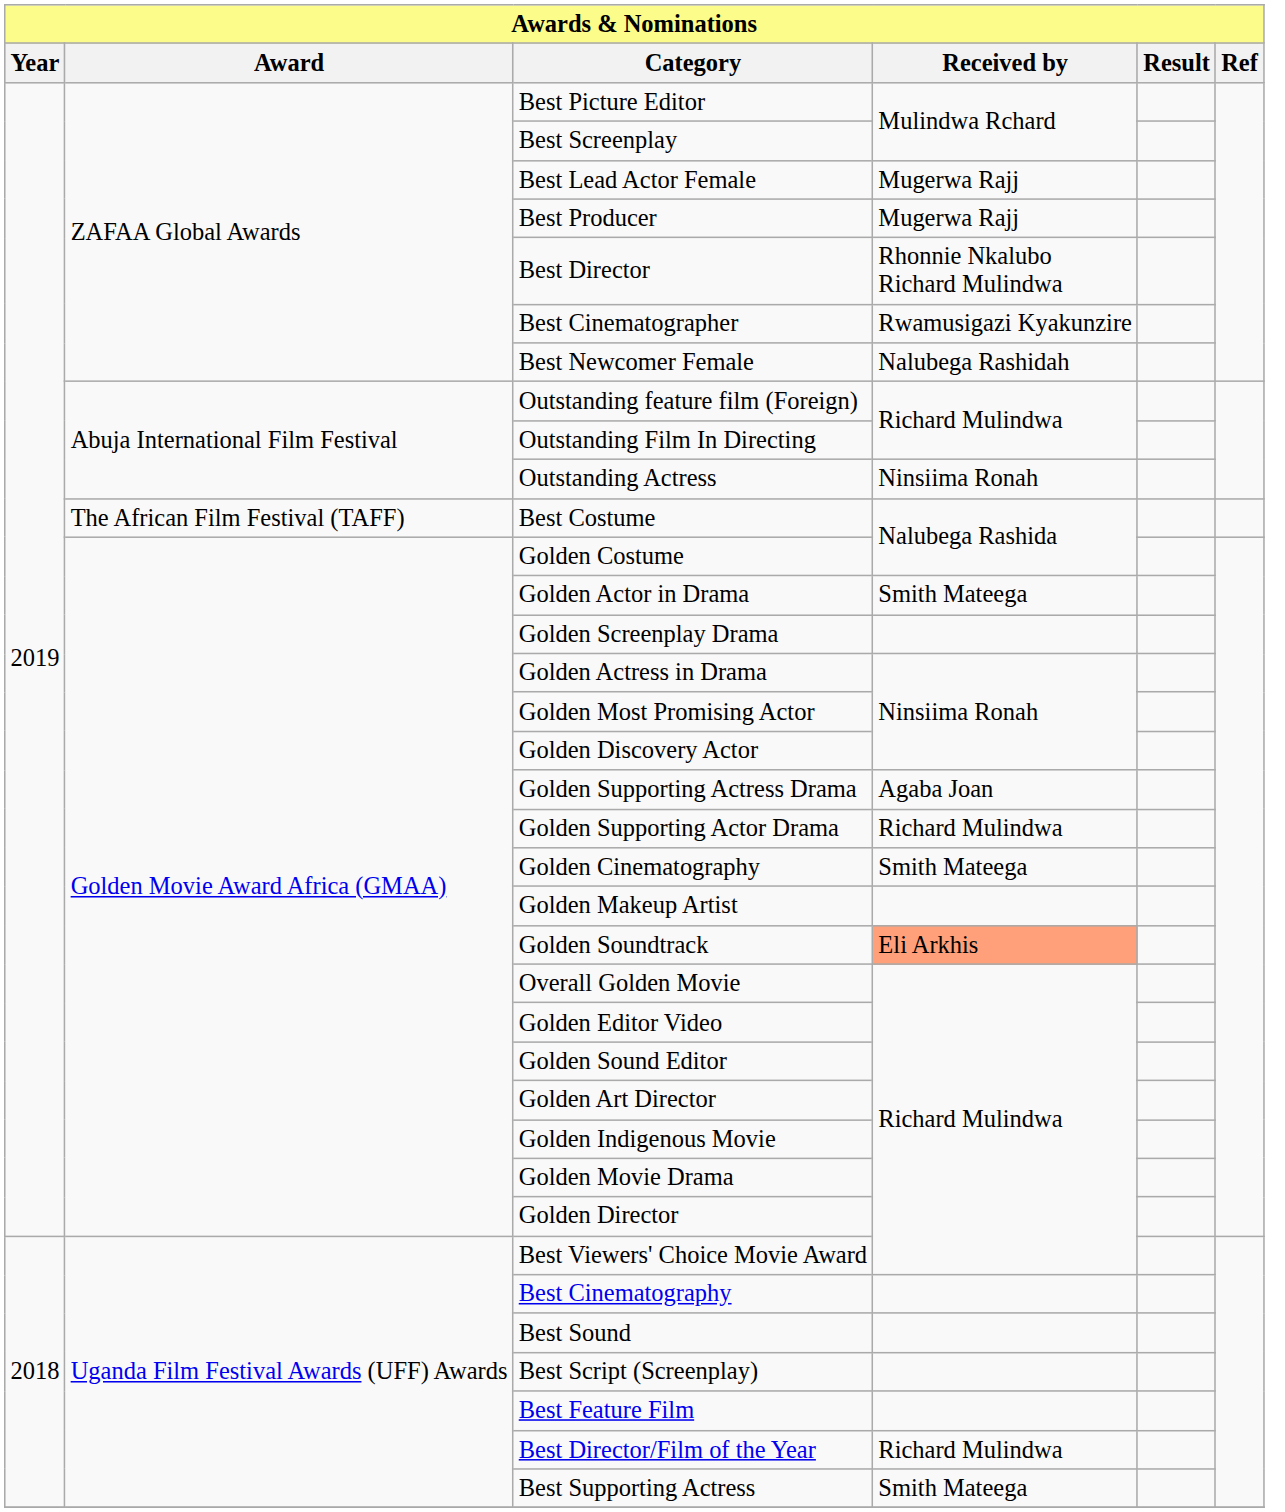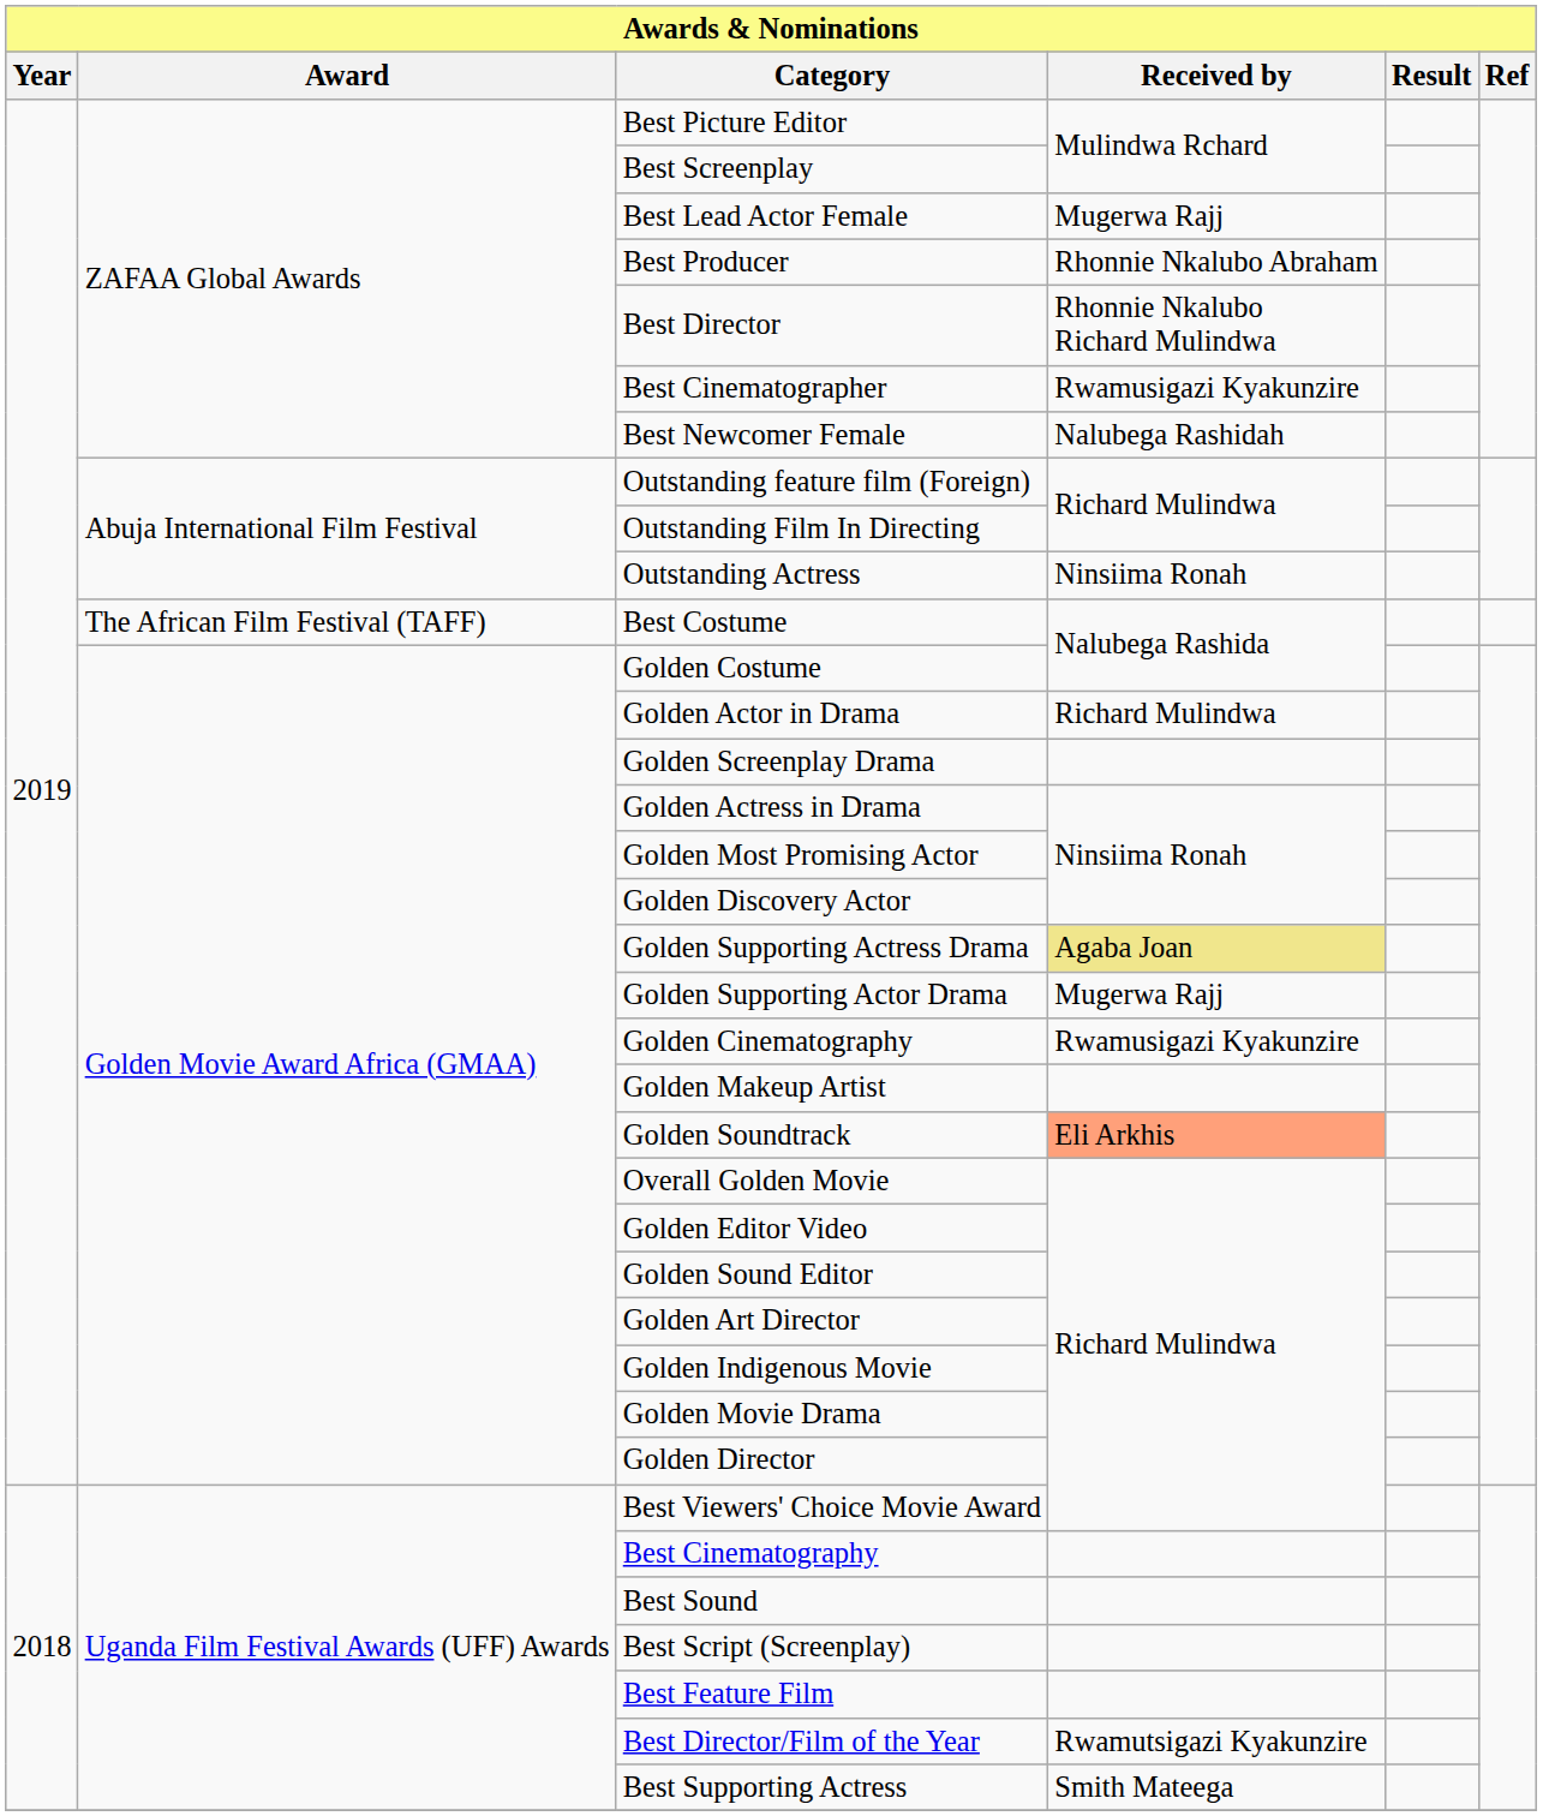Best Producer | Received by: Mugerwa Rajj -> Rhonnie Nkalubo Abraham
Golden Actor in Drama | Received by: Smith Mateega -> Richard Mulindwa
Golden Supporting Actress Drama | Received by: no background -> khaki background
Golden Supporting Actor Drama | Received by: Richard Mulindwa -> Mugerwa Rajj
Golden Cinematography | Received by: Smith Mateega -> Rwamusigazi Kyakunzire
Best Director/Film of the Year | Received by: Richard Mulindwa -> Rwamutsigazi Kyakunzire
